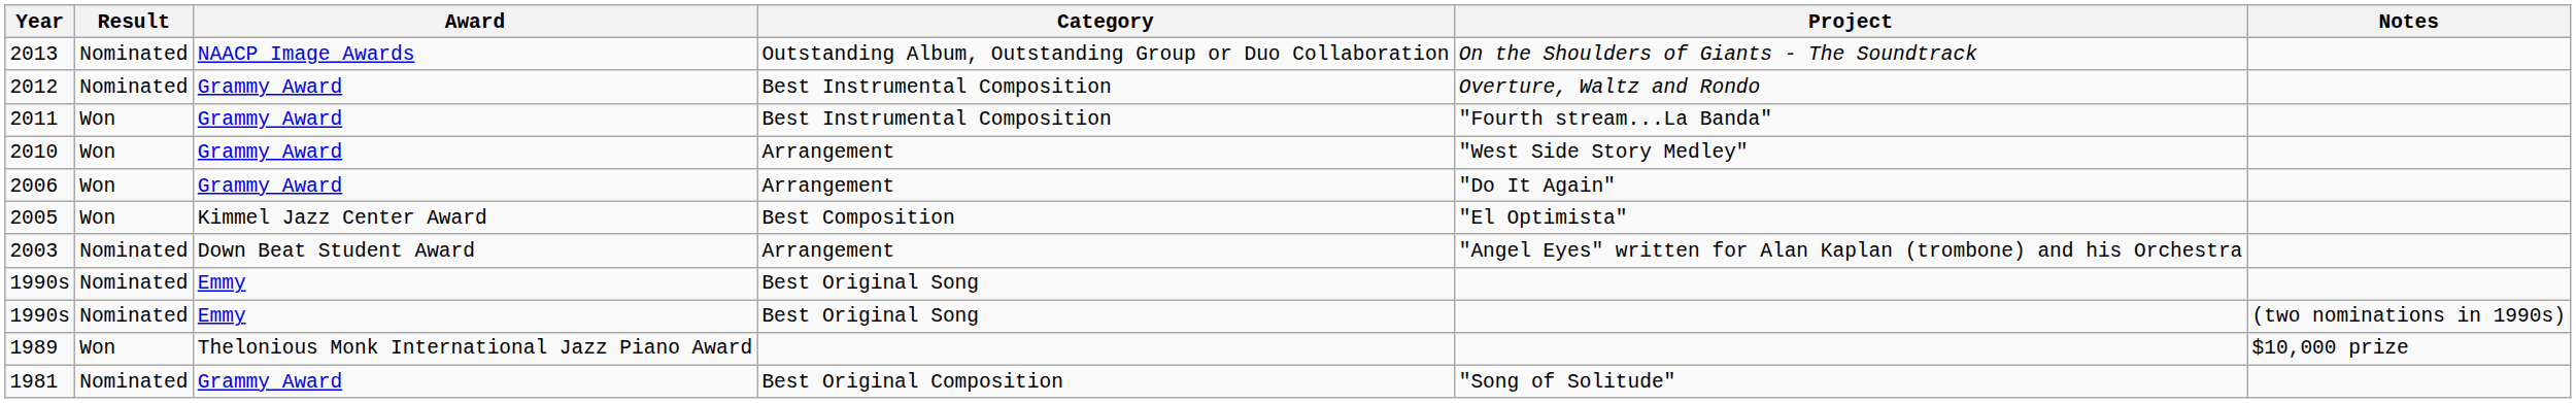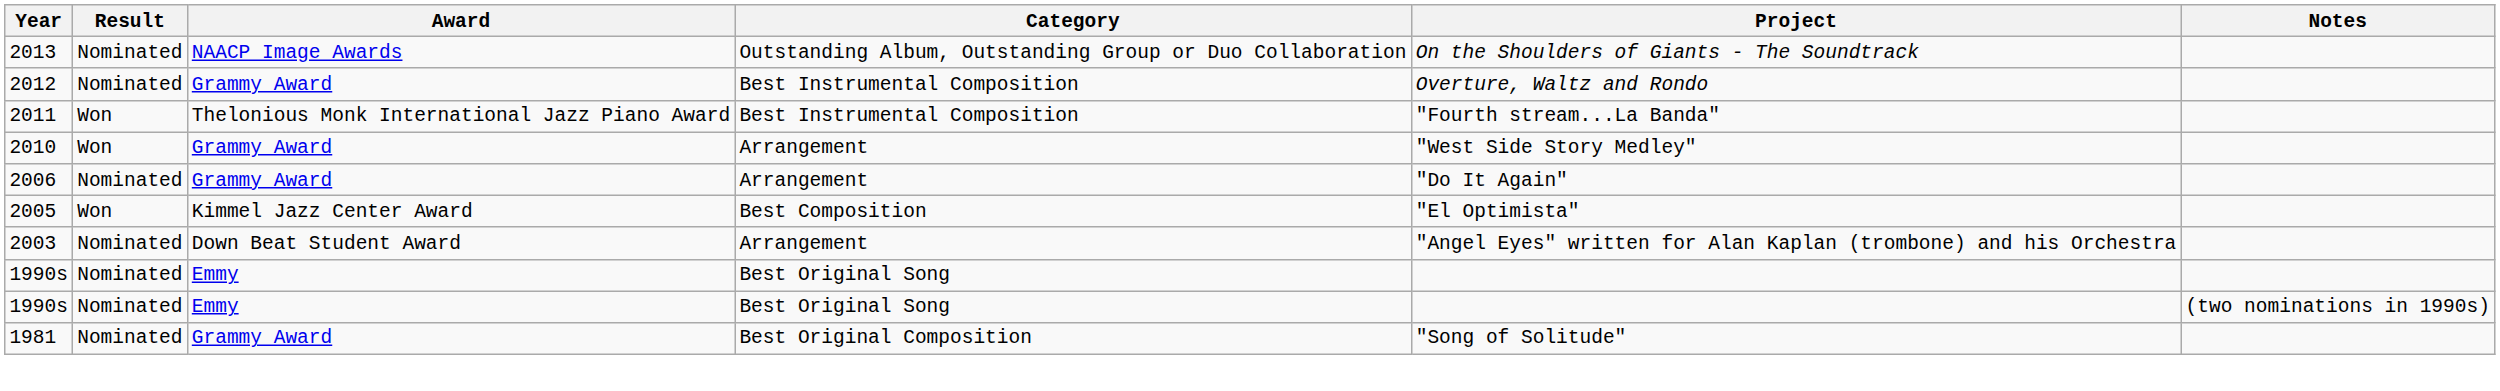2011 | Award: Grammy Award -> Thelonious Monk International Jazz Piano Award
2006 | Result: Won -> Nominated
- row: 1989 | Won | Thelonious Monk International Jazz Piano Award | $10,000 prize
